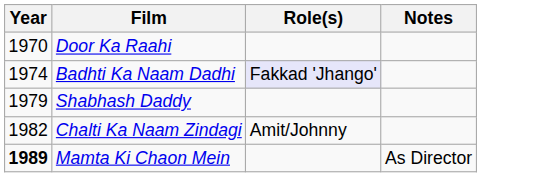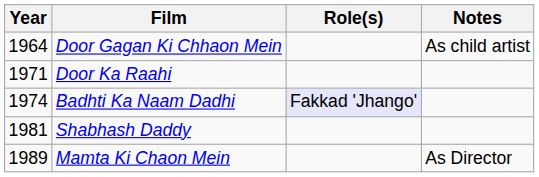+ row: 1964 | Door Gagan Ki Chhaon Mein | As child artist
Door Ka Raahi | Year: 1970 -> 1971
Shabhash Daddy | Year: 1979 -> 1981
- row: 1982 | Chalti Ka Naam Zindagi | Amit/Johnny
Mamta Ki Chaon Mein | Year: bold -> normal
